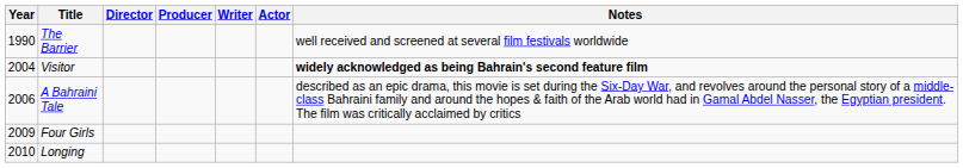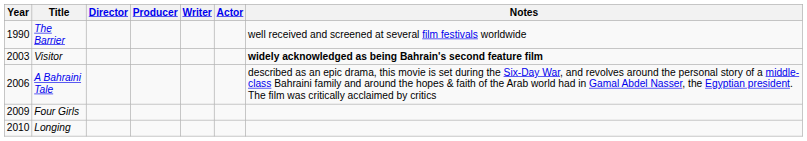Visitor | Year: 2004 -> 2003
